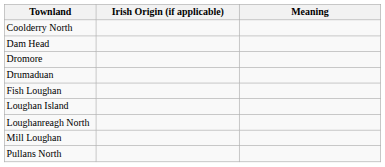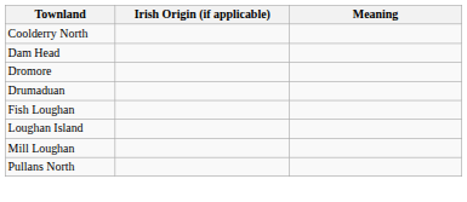- row: Loughanreagh North
